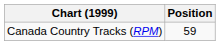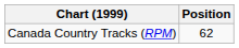Canada Country Tracks (RPM) | Position: 59 -> 62
